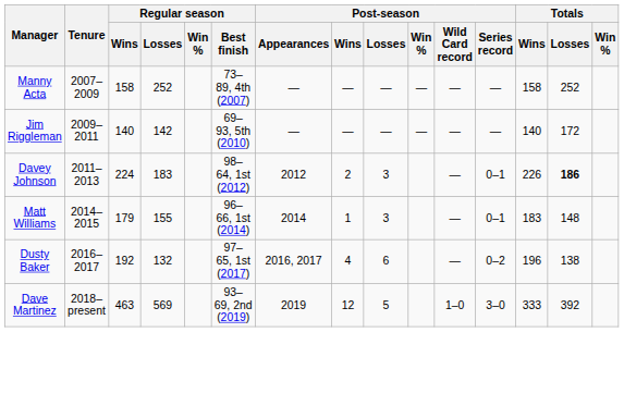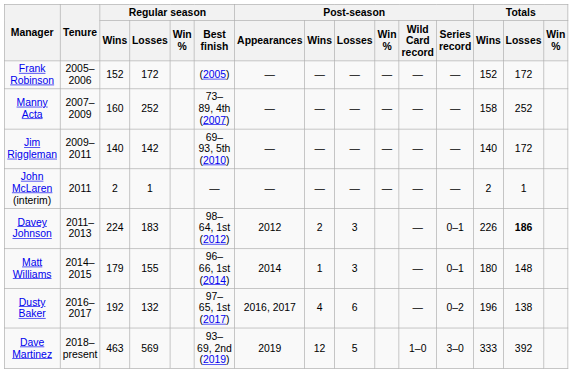+ row: Frank Robinson | 2005–2006 | 152 | 172 | (2005) | — | — | — | — | — | — | 152 | 172
Manny Acta | Regular season / Wins: 158 -> 160
+ row: John McLaren (interim) | 2011 | 2 | 1 | — | — | — | — | — | — | — | 2 | 1
Matt Williams | Totals / Wins: 183 -> 180
